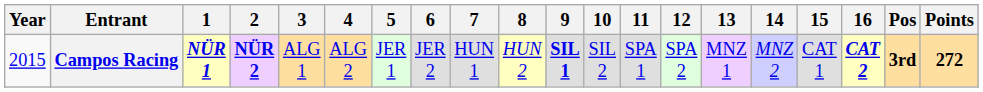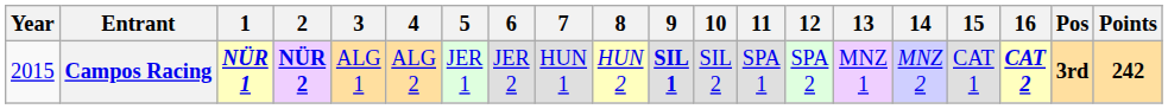Campos Racing | Points: 272 -> 242
